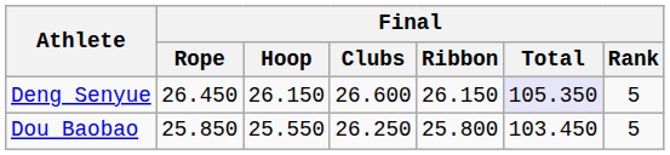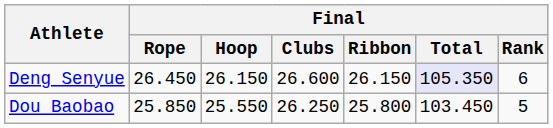Deng Senyue | Final / Rank: 5 -> 6
